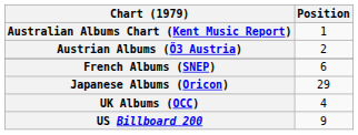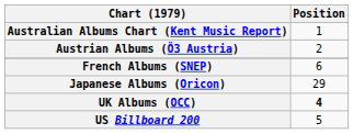UK Albums (OCC) | Position: normal -> bold
US Billboard 200 | Position: 9 -> 5
